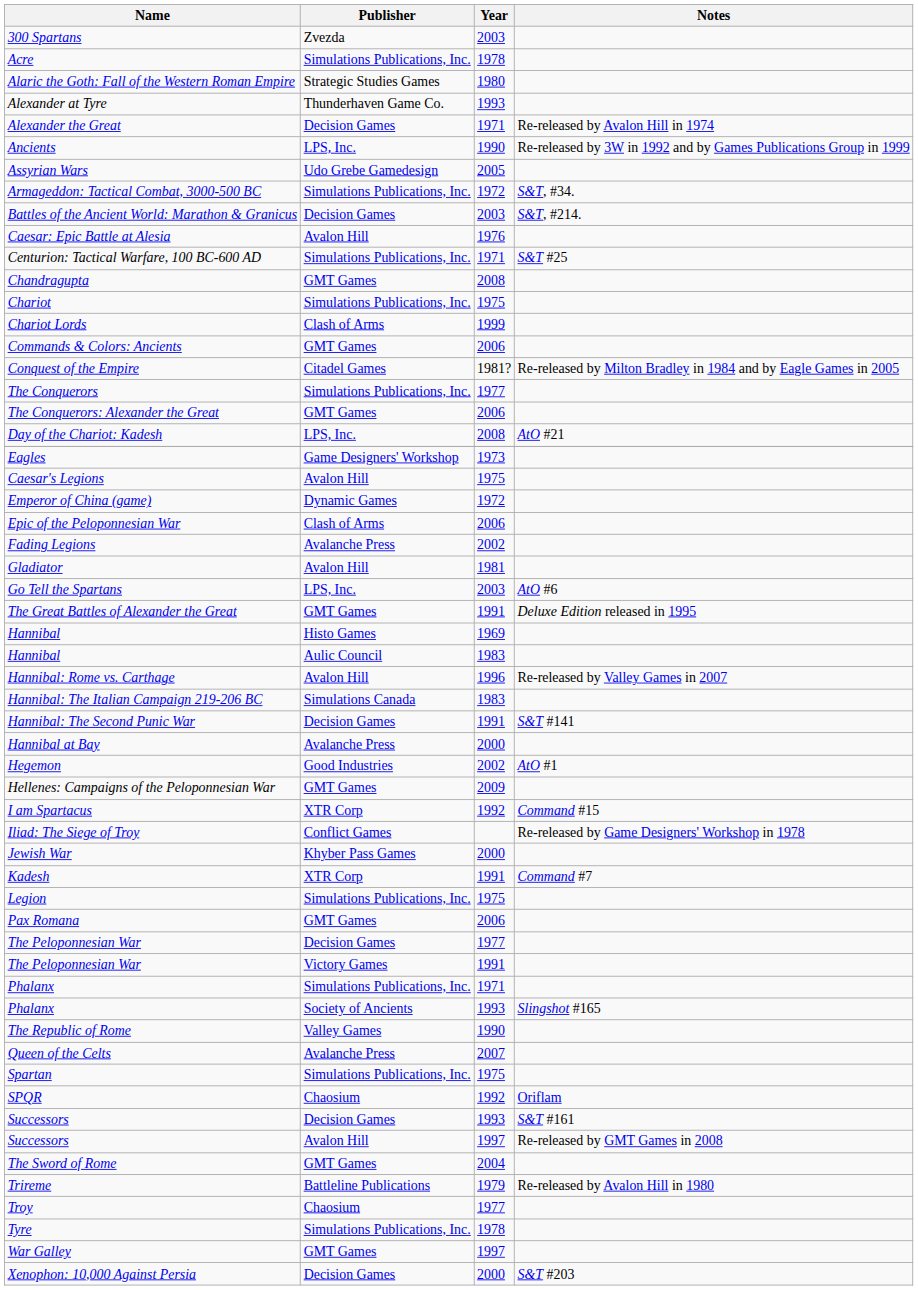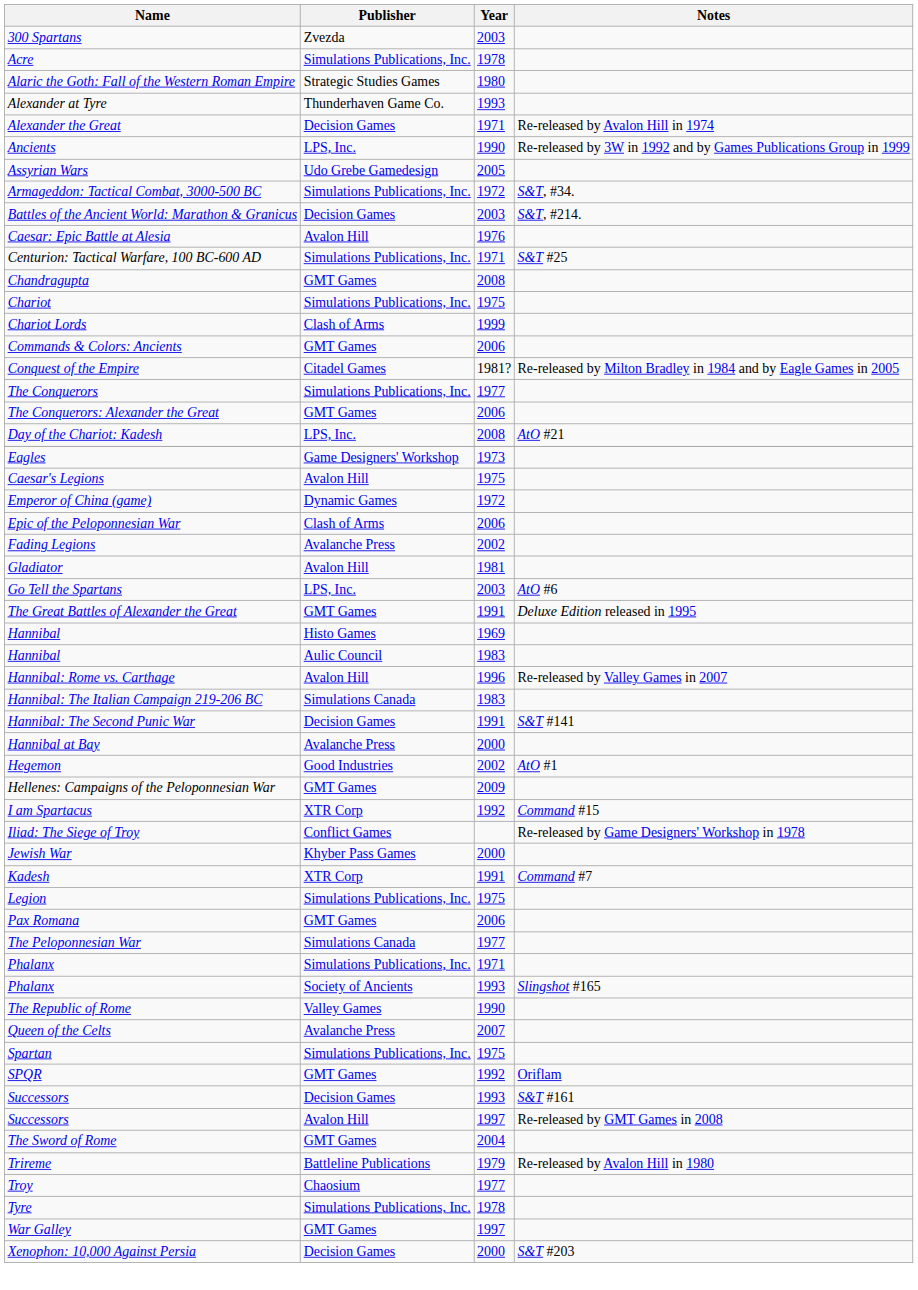The Peloponnesian War / 1977 | Publisher: Decision Games -> Simulations Canada
- row: The Peloponnesian War | Victory Games | 1991
SPQR | Publisher: Chaosium -> GMT Games
